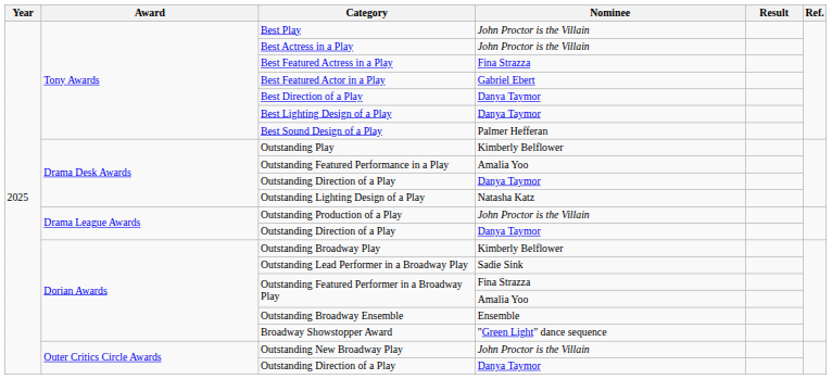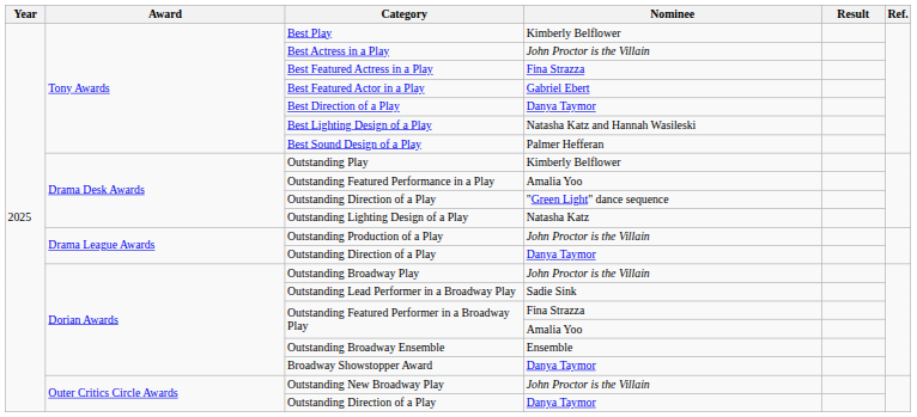Best Play | Nominee: John Proctor is the Villain -> Kimberly Belflower
Best Lighting Design of a Play | Nominee: Danya Taymor -> Natasha Katz and Hannah Wasileski
Drama Desk Awards / Outstanding Direction of a Play | Nominee: Danya Taymor -> "Green Light" dance sequence
Outstanding Broadway Play | Nominee: Kimberly Belflower -> John Proctor is the Villain
Broadway Showstopper Award | Nominee: "Green Light" dance sequence -> Danya Taymor
